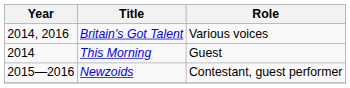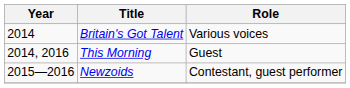Britain's Got Talent | Year: 2014, 2016 -> 2014
This Morning | Year: 2014 -> 2014, 2016
